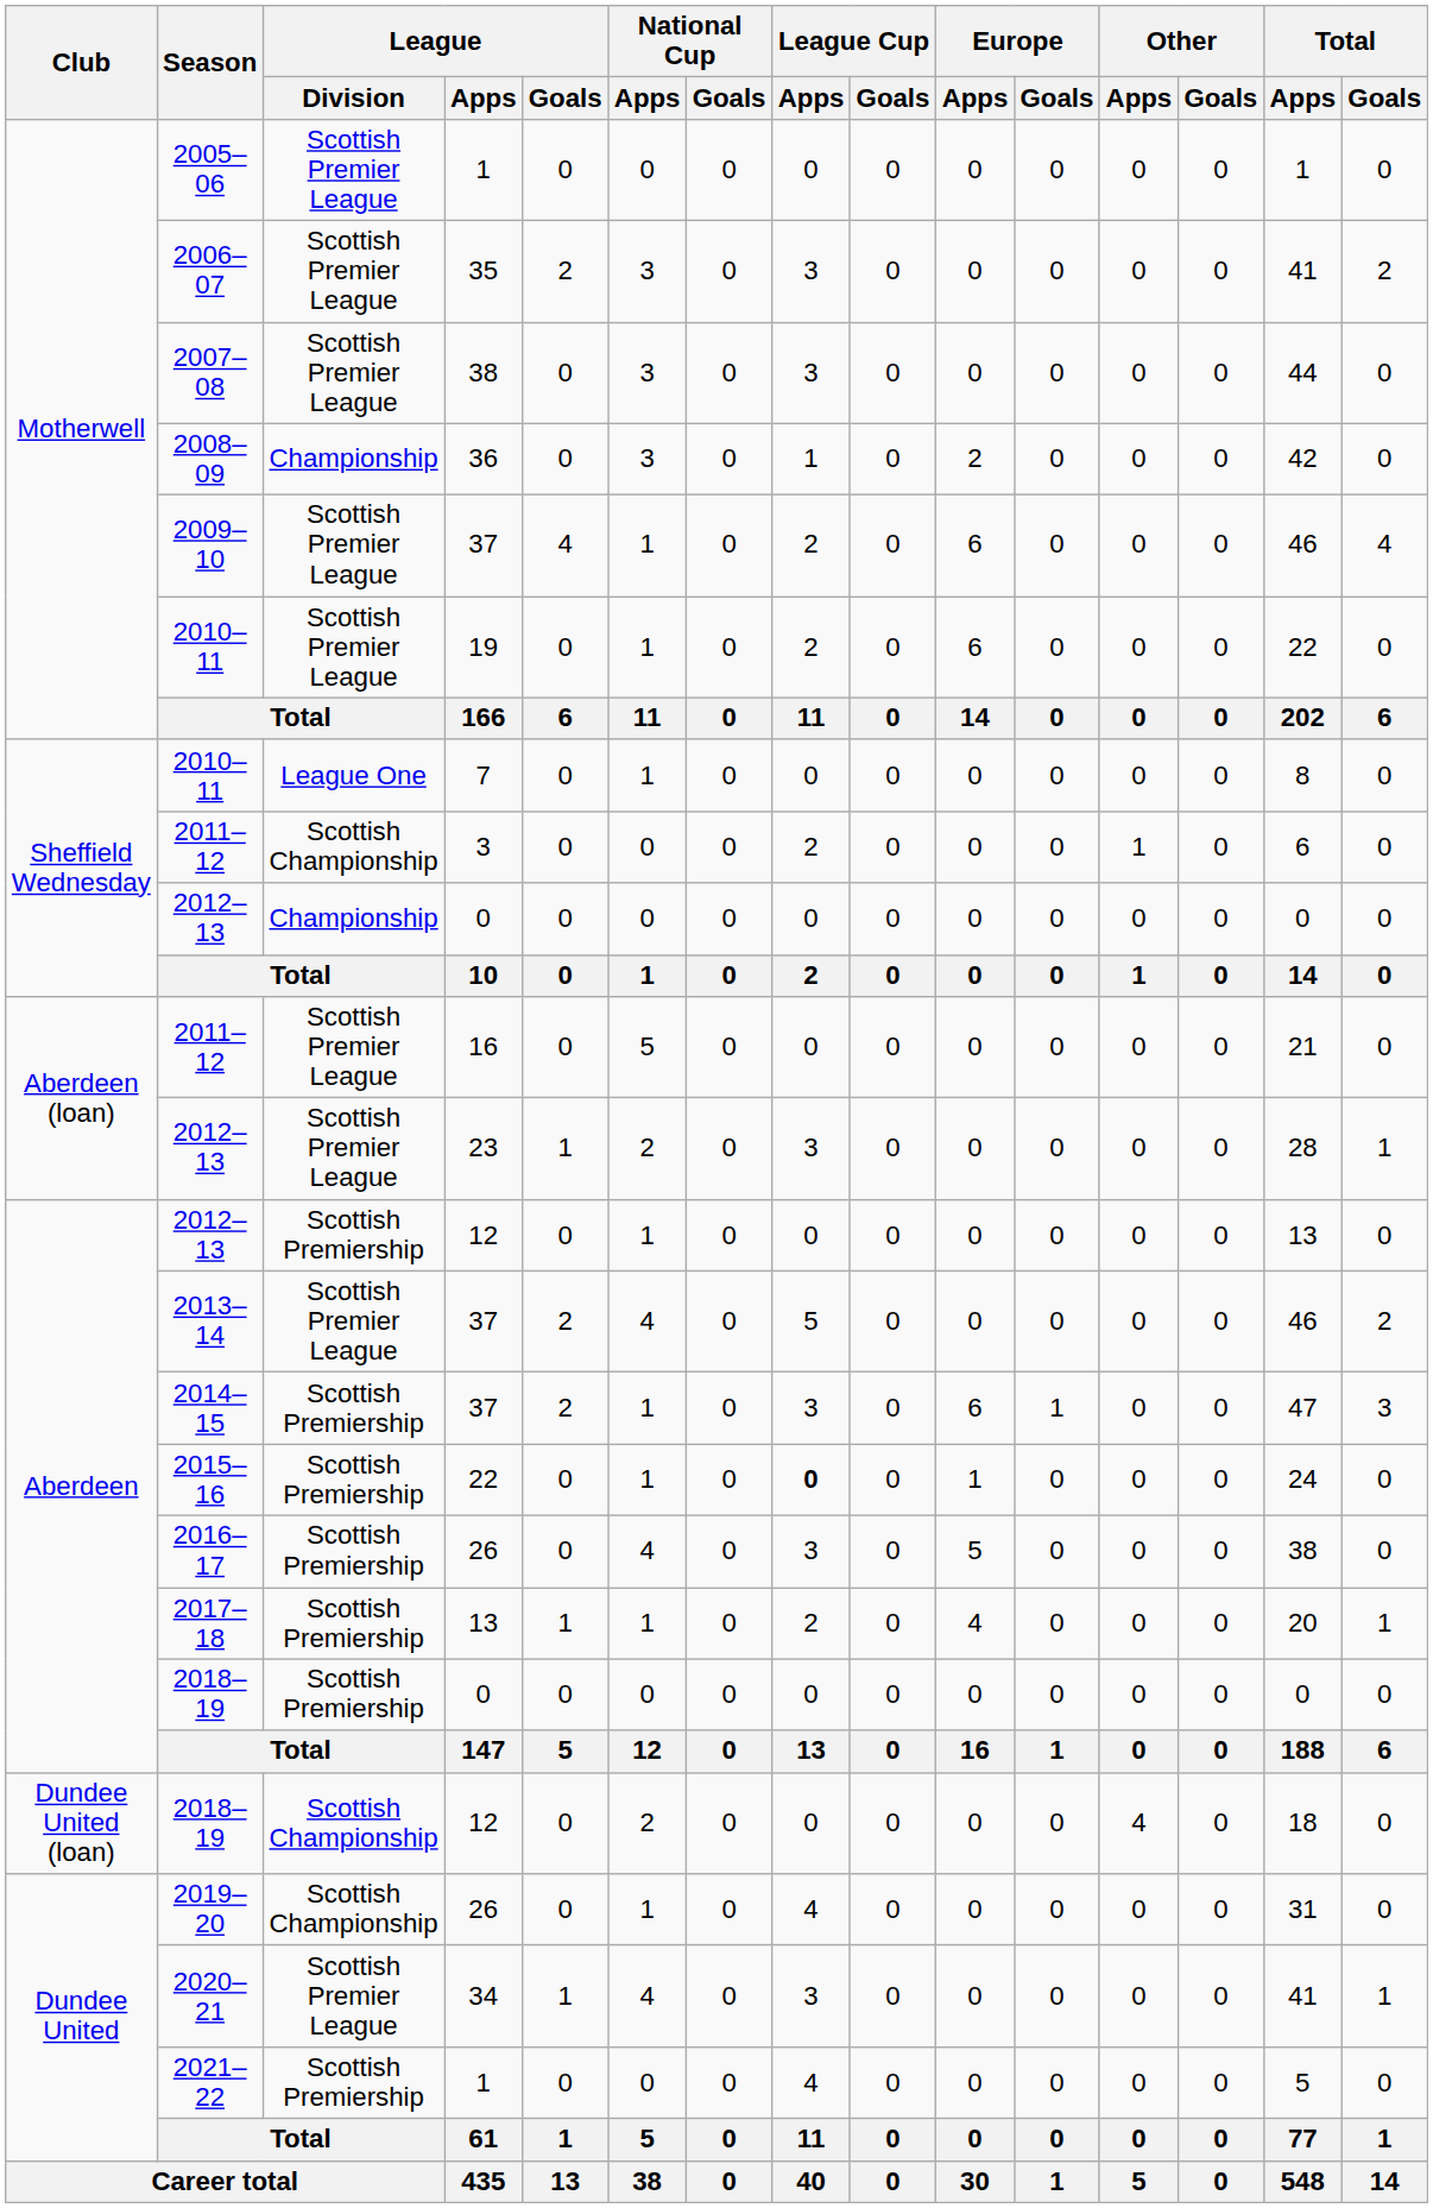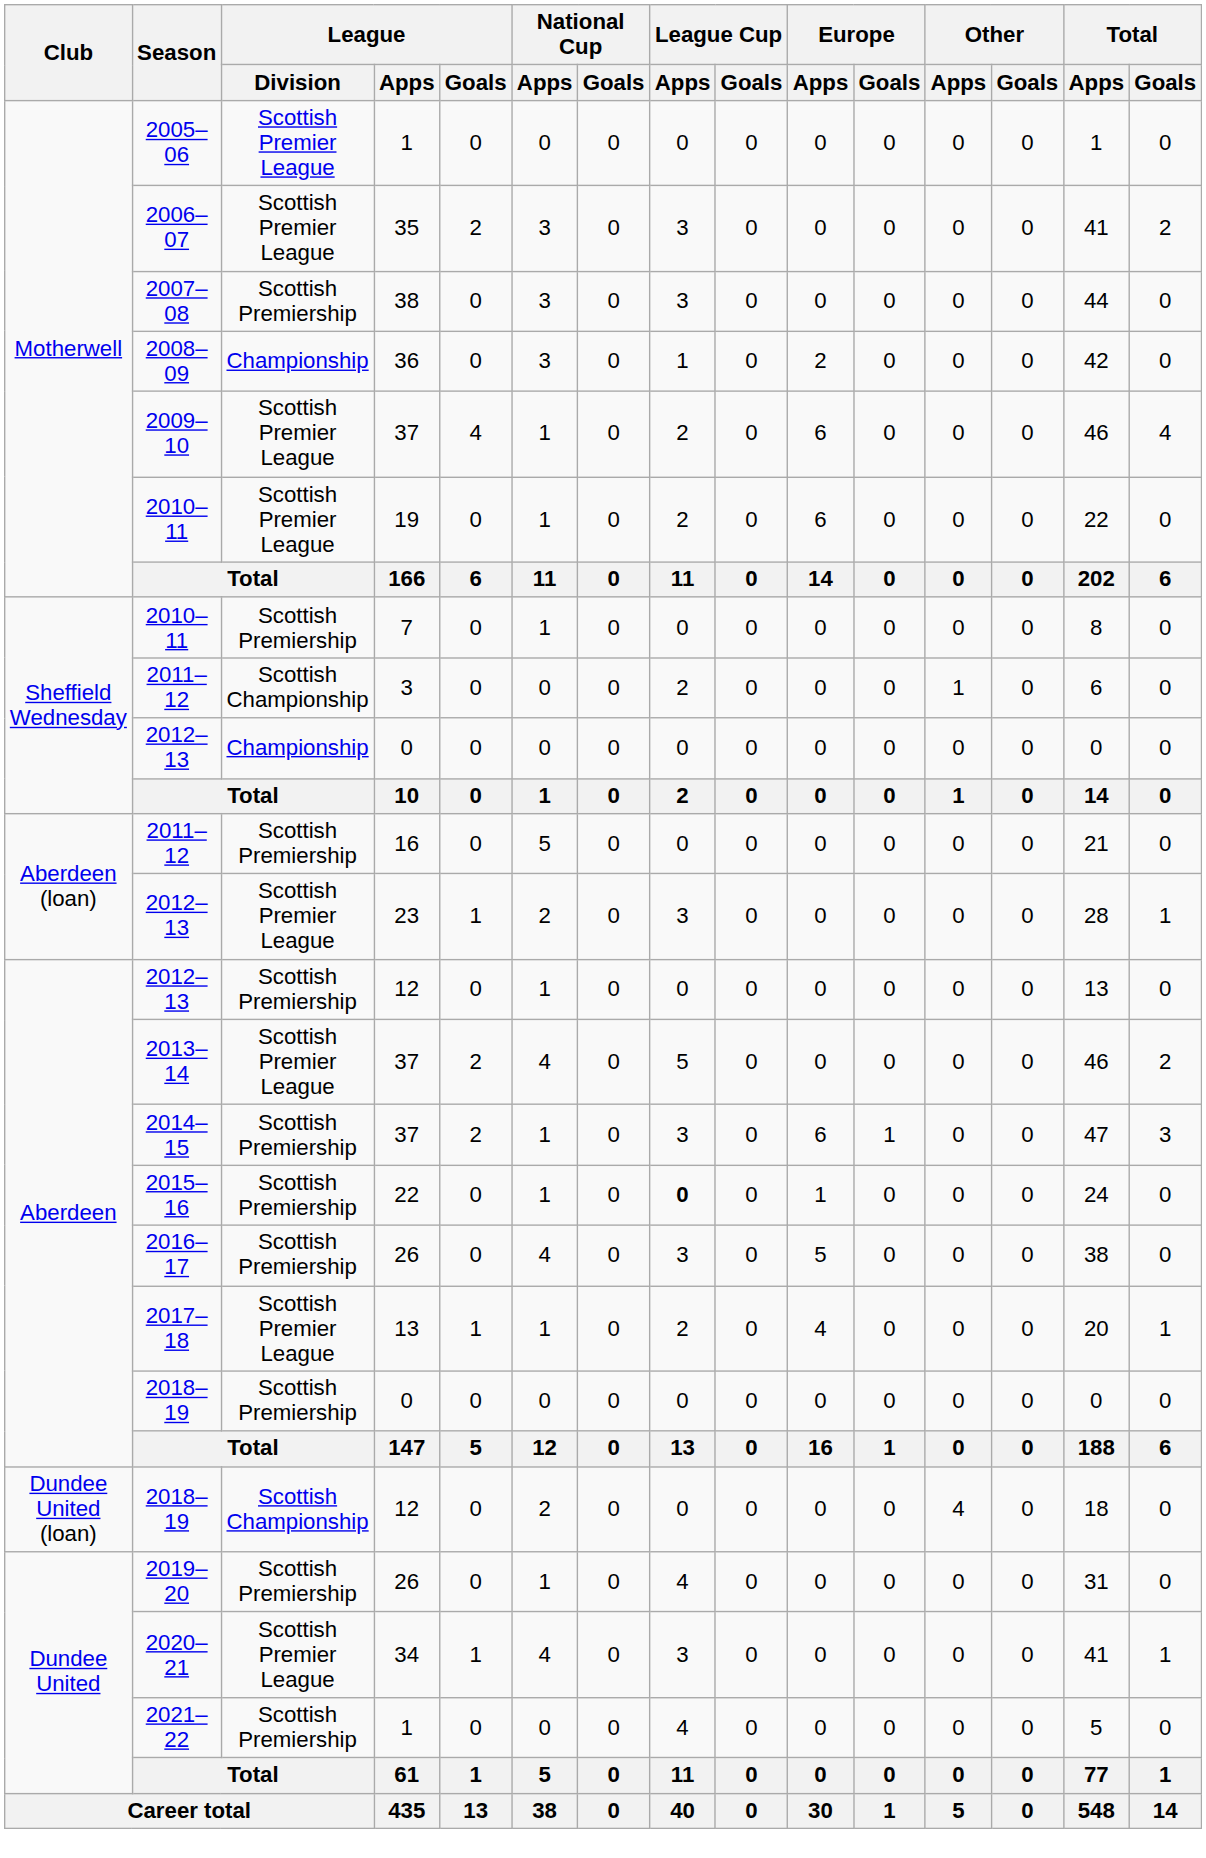2007–08 | League / Division: Scottish Premier League -> Scottish Premiership
2010–11 / 7 | League / Division: League One -> Scottish Premiership
2011–12 / 16 | League / Division: Scottish Premier League -> Scottish Premiership
2017–18 | League / Division: Scottish Premiership -> Scottish Premier League
2019–20 | League / Division: Scottish Championship -> Scottish Premiership
